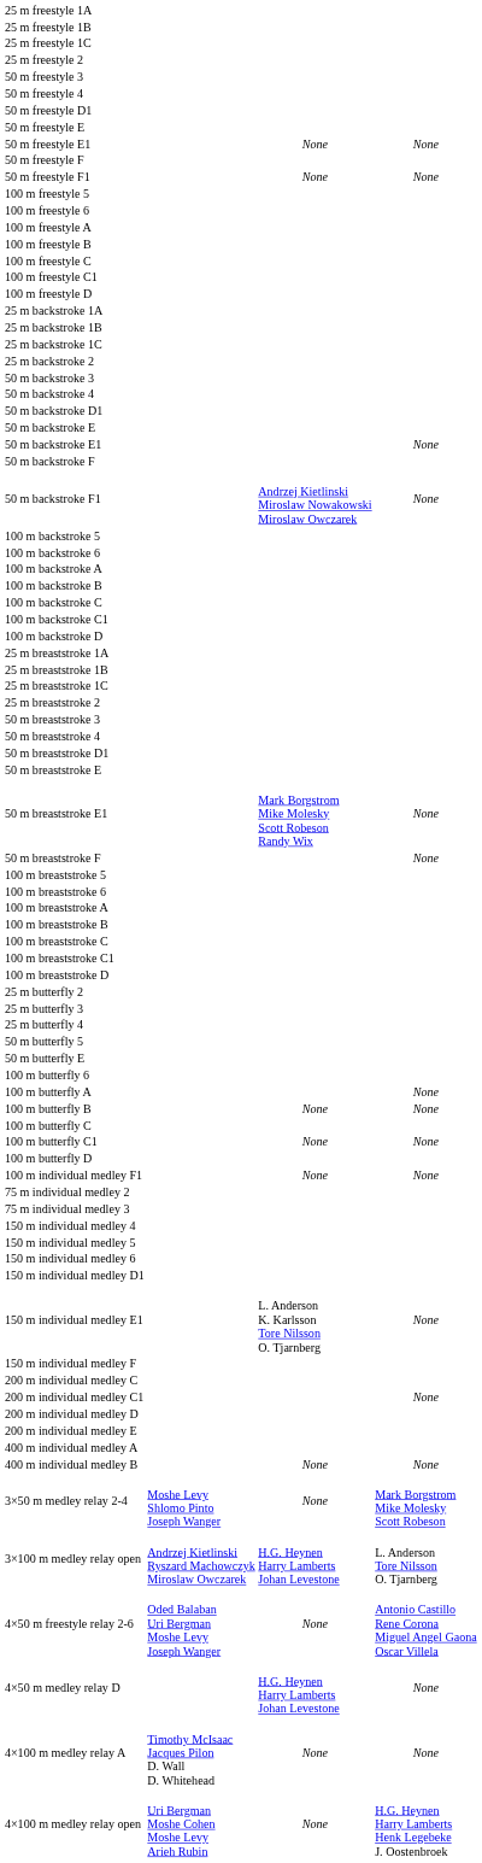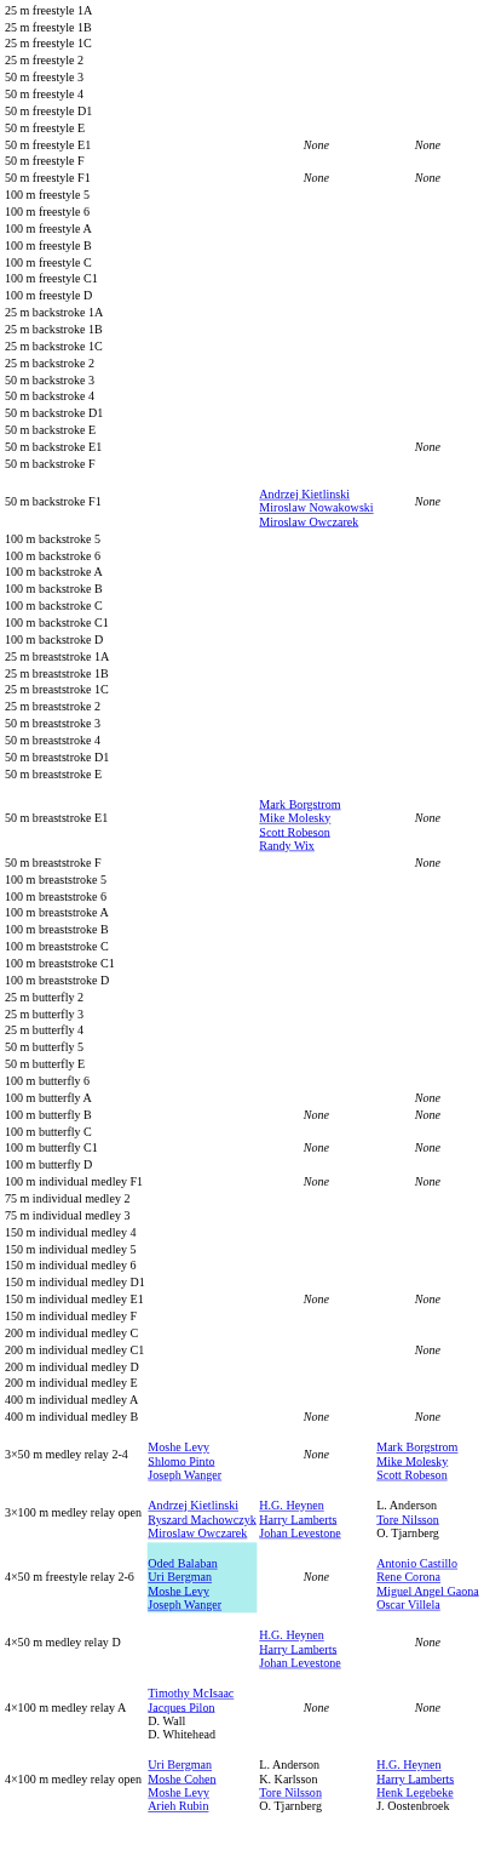150 m individual medley E1 | column 3: L. Anderson K. Karlsson Tore Nilsson O. Tjarnberg -> None
4×50 m freestyle relay 2-6 | column 2: no background -> paleturquoise background
4×100 m medley relay open | column 3: None -> L. Anderson K. Karlsson Tore Nilsson O. Tjarnberg
